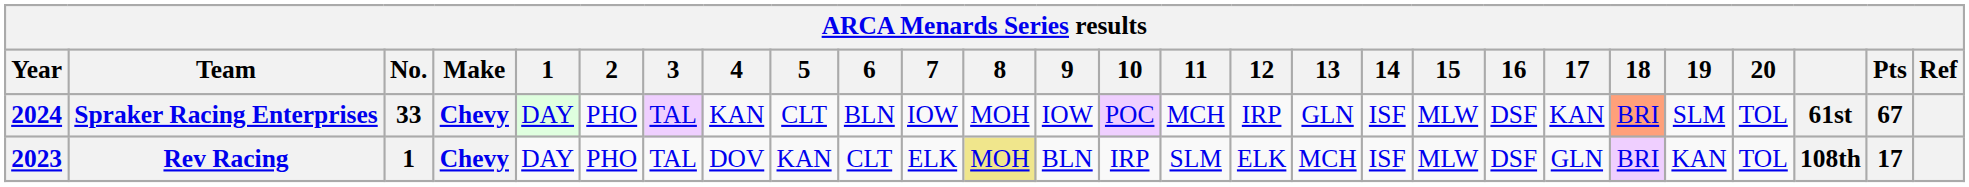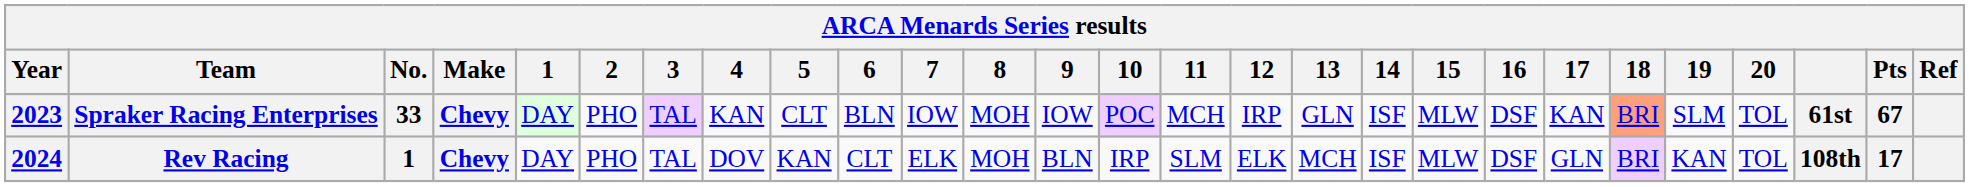Spraker Racing Enterprises | Year: 2024 -> 2023
Rev Racing | Year: 2023 -> 2024
Rev Racing | 8: khaki background -> no background
